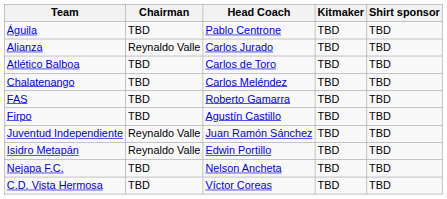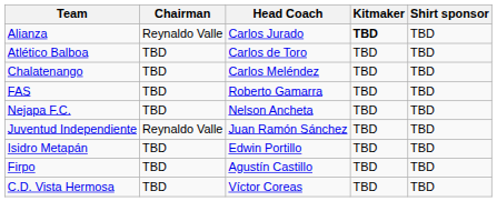- row: Águila | TBD | Pablo Centrone | TBD | TBD
Alianza | Kitmaker: normal -> bold
rows swapped: Firpo <-> Nejapa F.C.
Isidro Metapán | Chairman: Reynaldo Valle -> TBD
